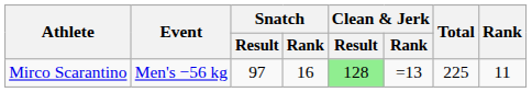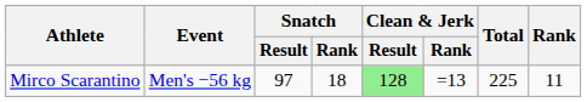Mirco Scarantino | Snatch / Rank: 16 -> 18
